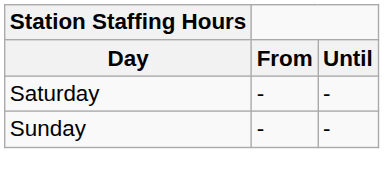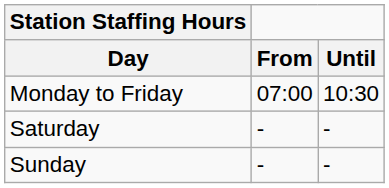+ row: Monday to Friday | 07:00 | 10:30
